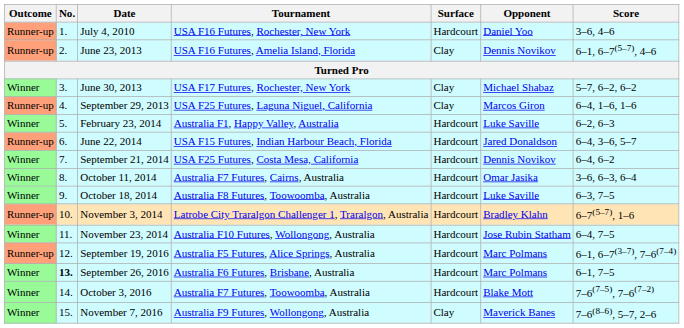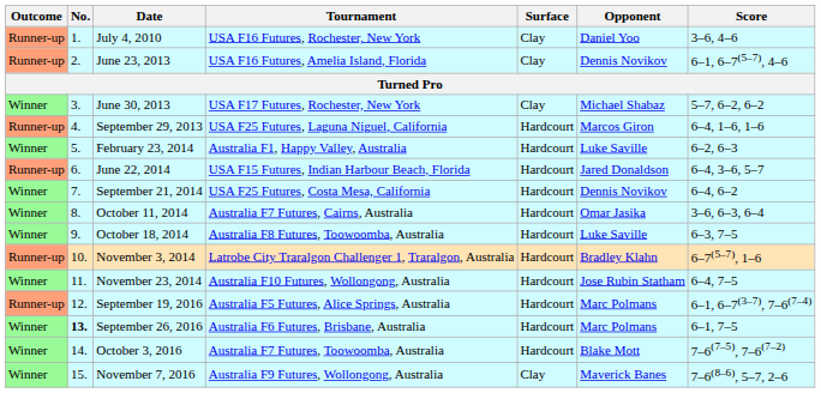July 4, 2010 | Surface: Hardcourt -> Clay
September 29, 2013 | Surface: Clay -> Hardcourt
